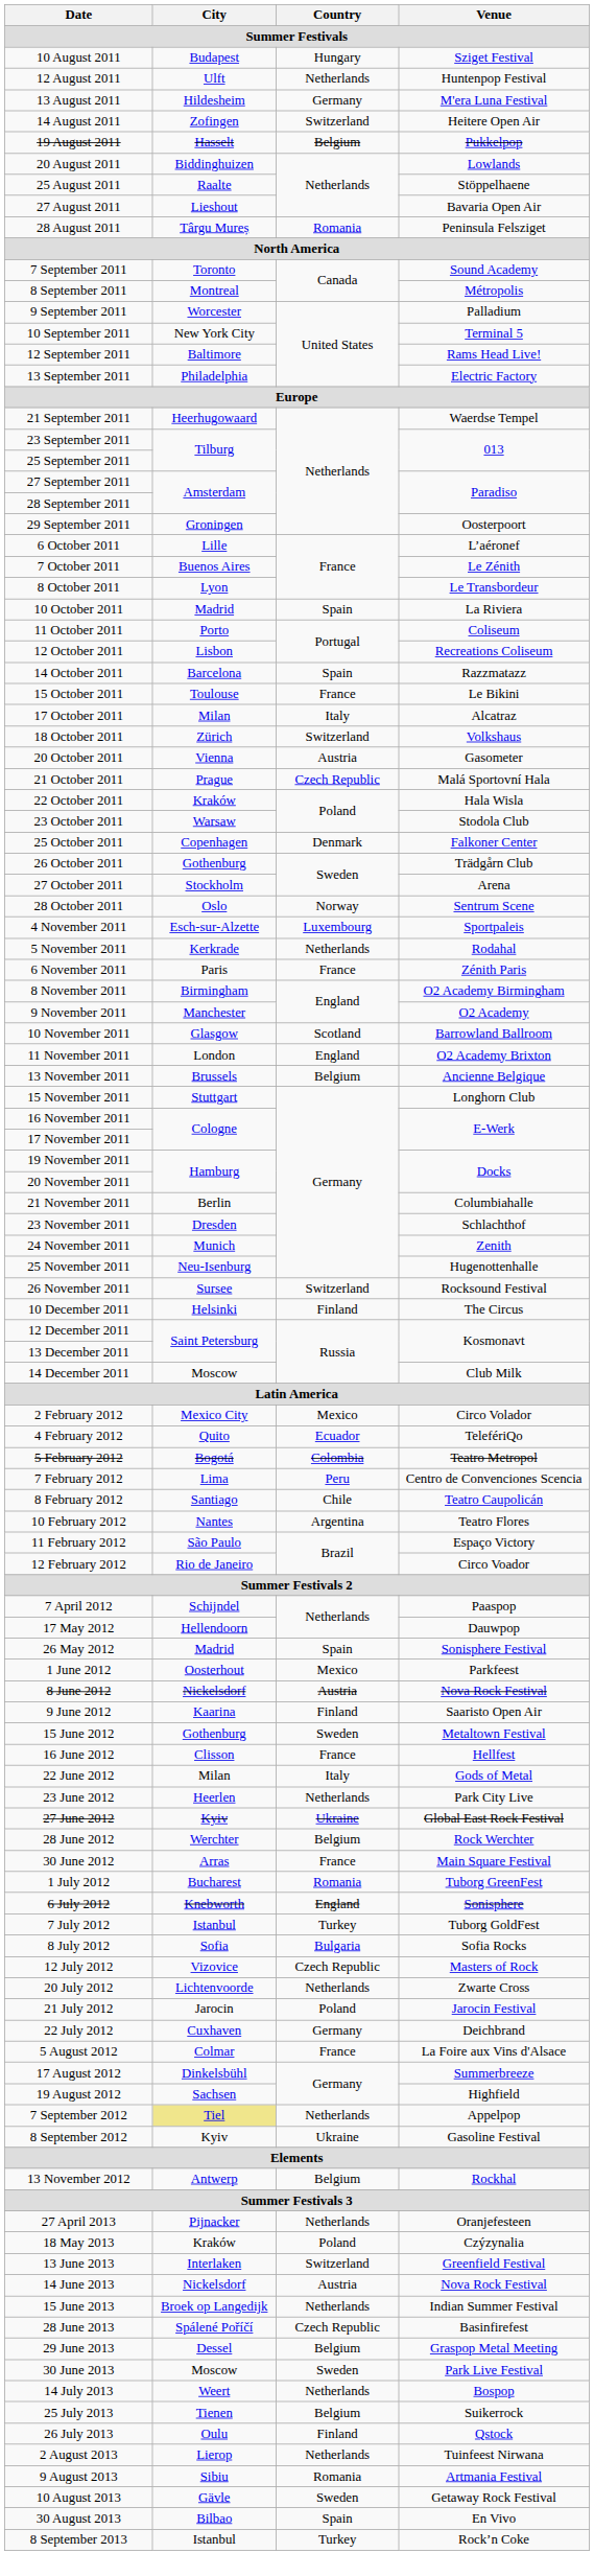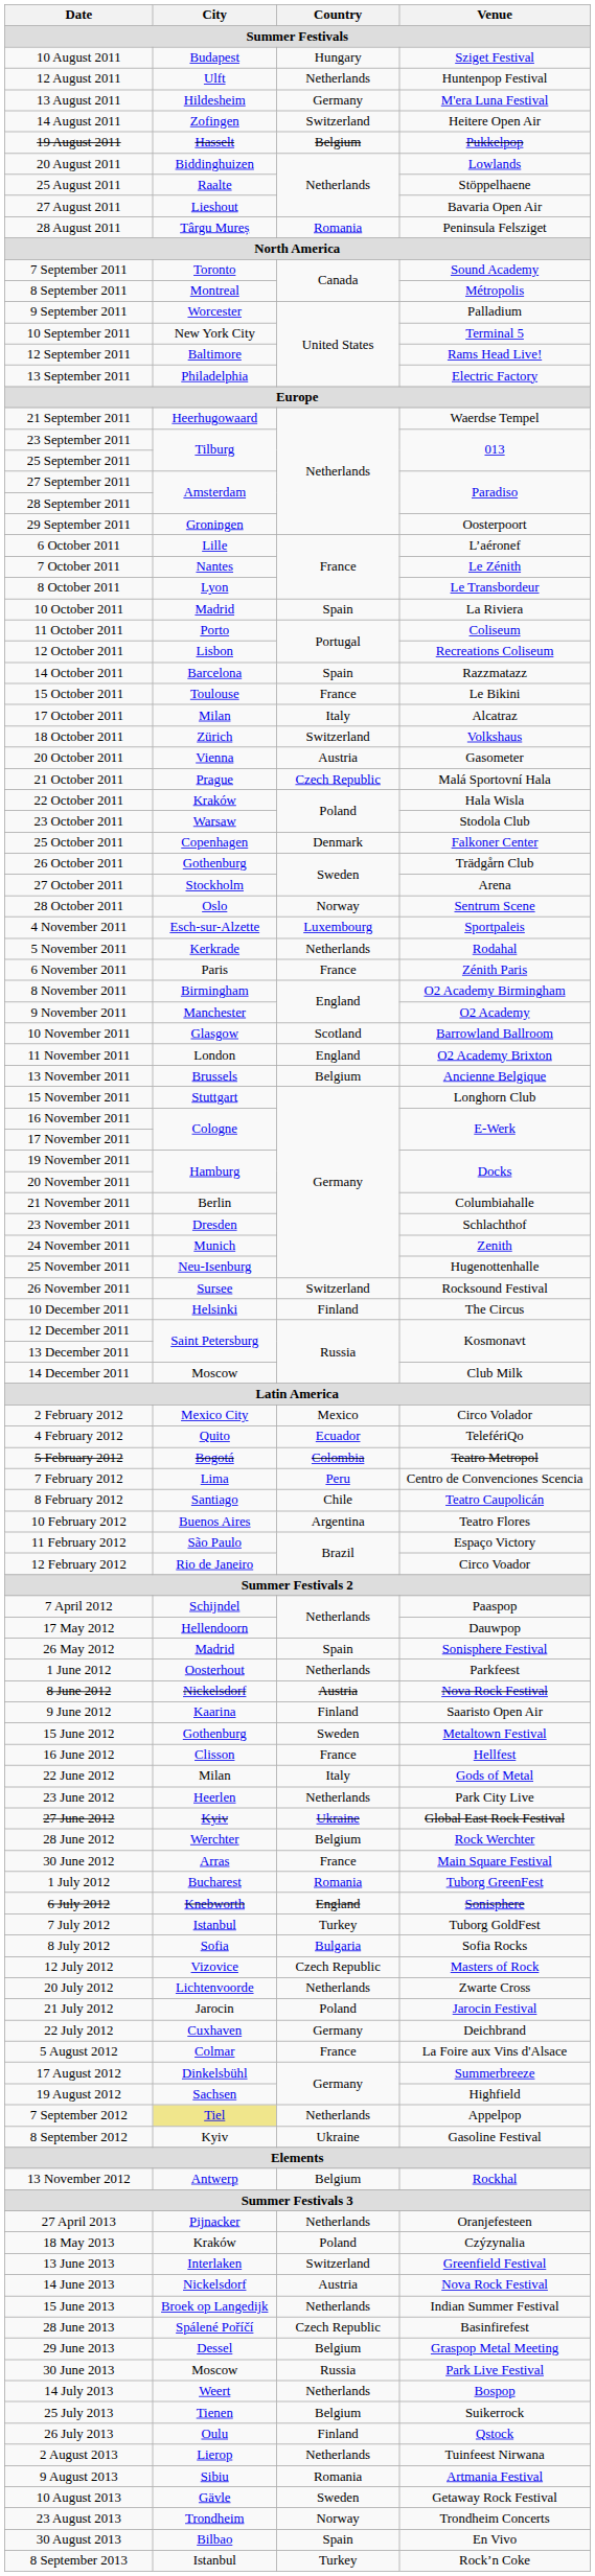7 October 2011 | City: Buenos Aires -> Nantes
10 February 2012 | City: Nantes -> Buenos Aires
1 June 2012 | Country: Mexico -> Netherlands
30 June 2013 | Country: Sweden -> Russia
+ row: 23 August 2013 | Trondheim | Norway | Trondheim Concerts
